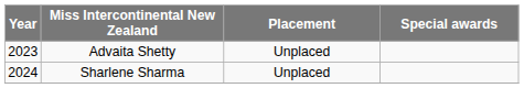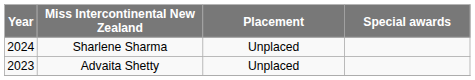rows swapped: Sharlene Sharma <-> Advaita Shetty
